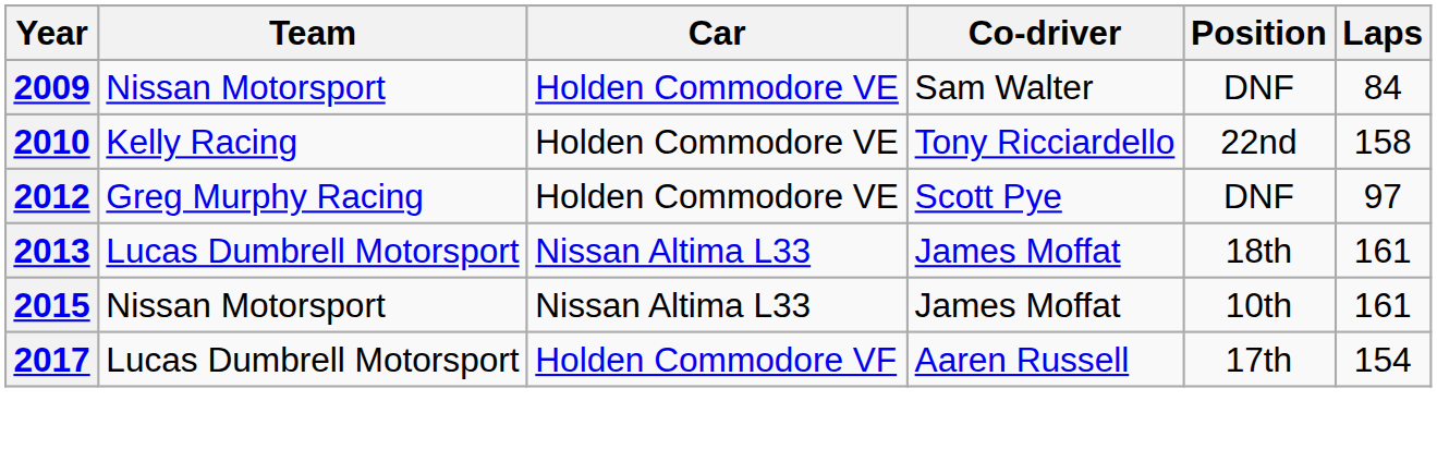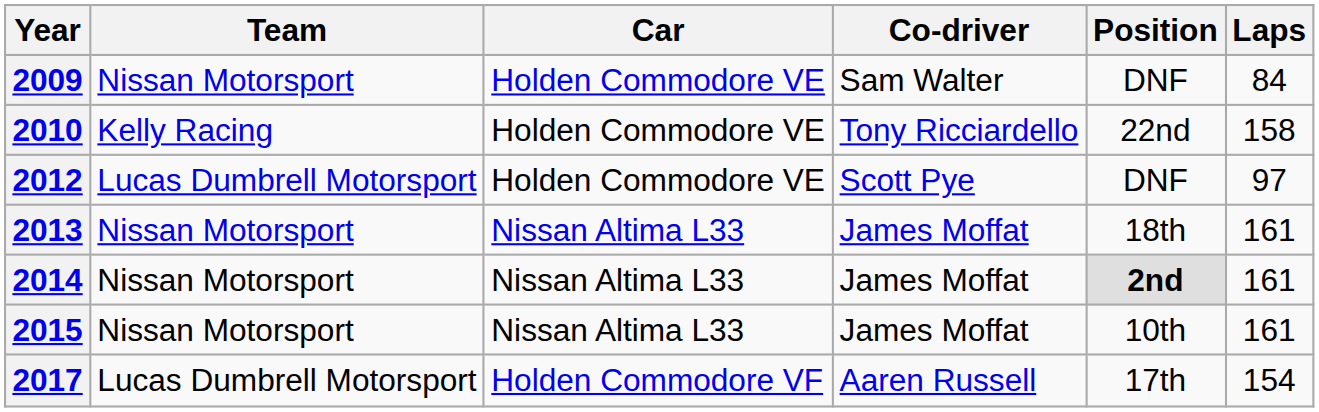2012 | Team: Greg Murphy Racing -> Lucas Dumbrell Motorsport
2013 | Team: Lucas Dumbrell Motorsport -> Nissan Motorsport
+ row: 2014 | Nissan Motorsport | Nissan Altima L33 | James Moffat | 2nd | 161
